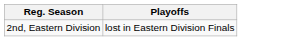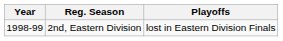+ column: Year | 1998-99
